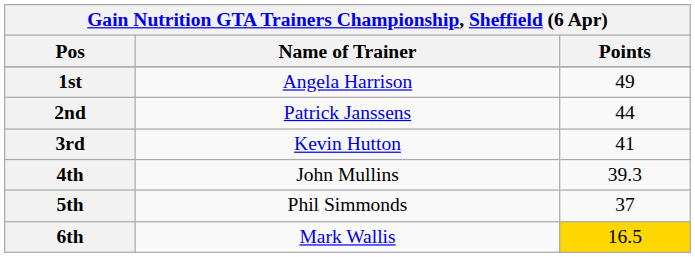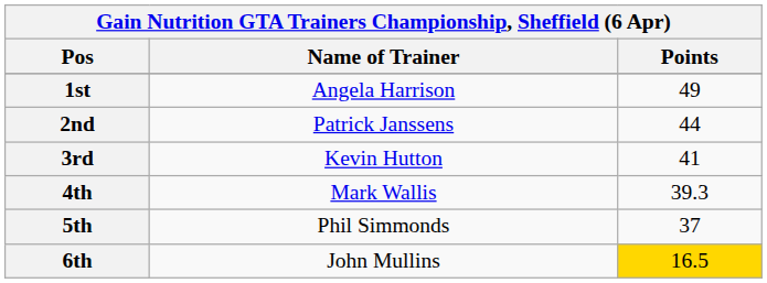4th | Name of Trainer: John Mullins -> Mark Wallis
6th | Name of Trainer: Mark Wallis -> John Mullins
